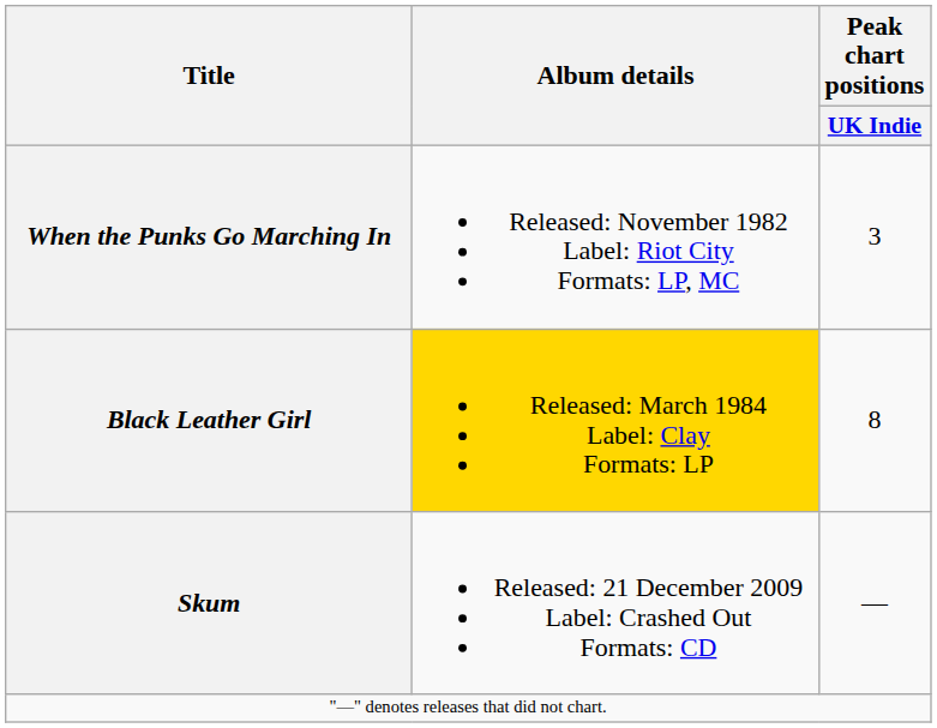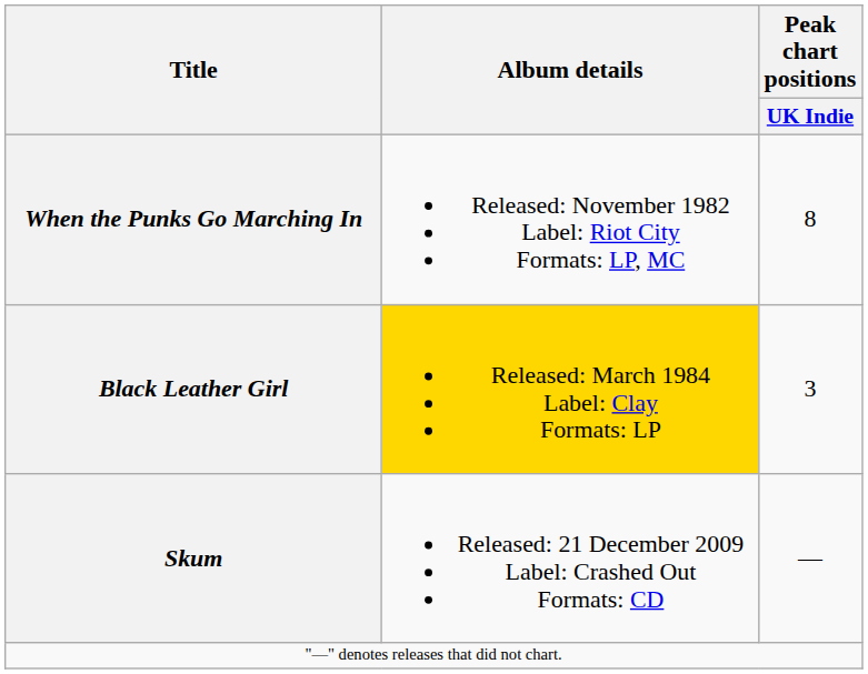When the Punks Go Marching In | Peak chart positions / UK Indie: 3 -> 8
Black Leather Girl | Peak chart positions / UK Indie: 8 -> 3
